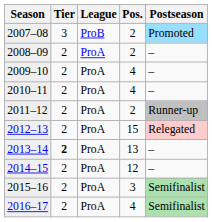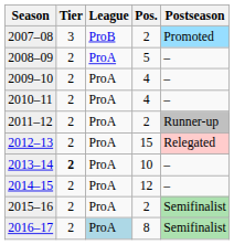2008–09 | Pos.: 2 -> 5
2013–14 | Pos.: 13 -> 10
2015–16 | Pos.: 3 -> 2
2016–17 | League: no background -> lightblue background
2016–17 | Pos.: 4 -> 8
